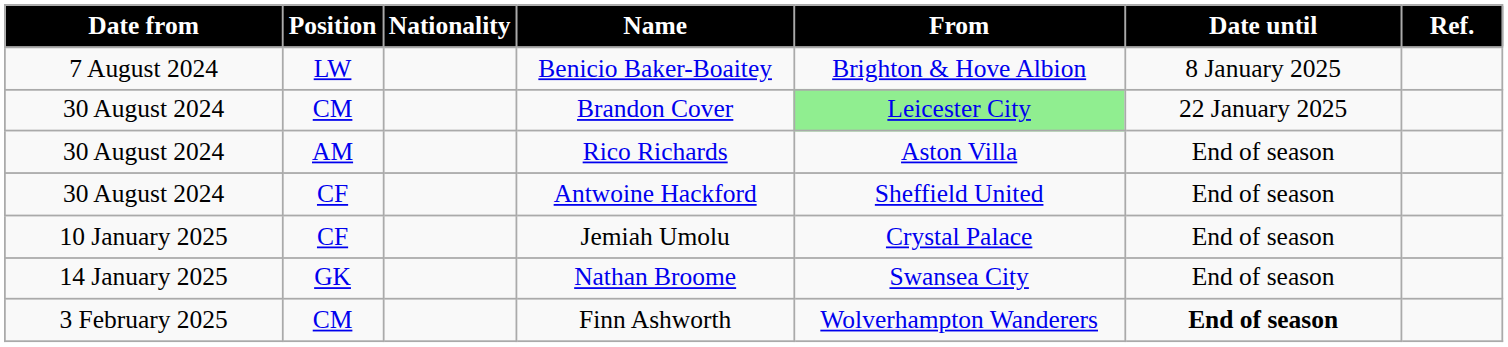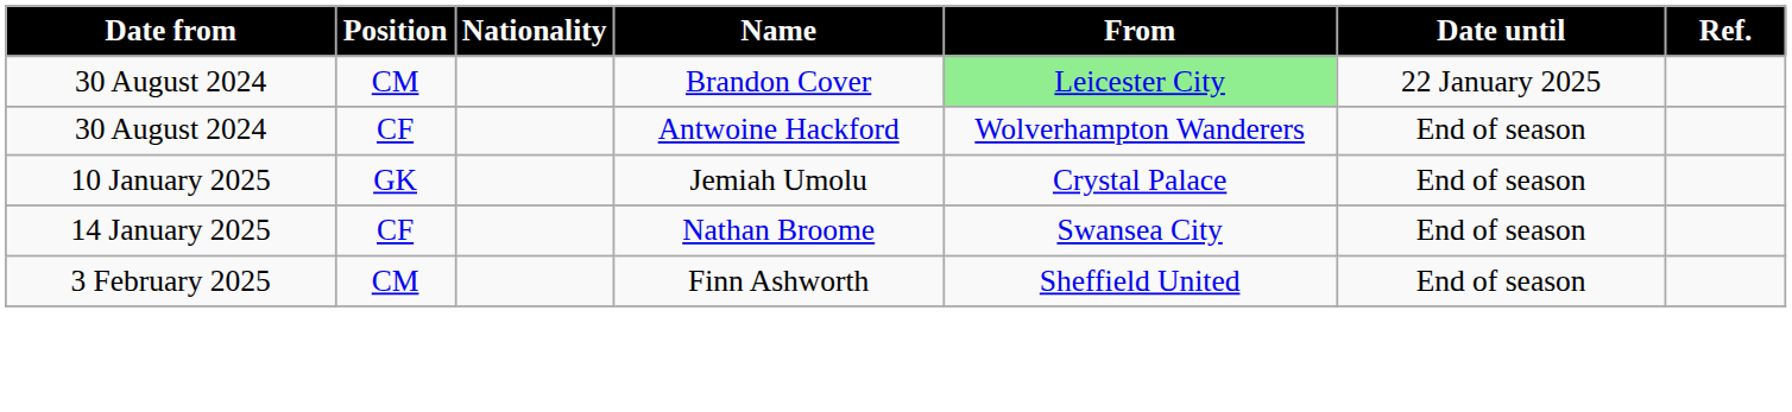- row: 7 August 2024 | LW | Benicio Baker-Boaitey | Brighton & Hove Albion | 8 January 2025
- row: 30 August 2024 | AM | Rico Richards | Aston Villa | End of season
Antwoine Hackford | From: Sheffield United -> Wolverhampton Wanderers
Jemiah Umolu | Position: CF -> GK
Nathan Broome | Position: GK -> CF
Finn Ashworth | From: Wolverhampton Wanderers -> Sheffield United
Finn Ashworth | Date until: bold -> normal
